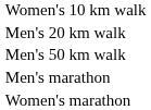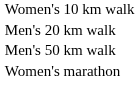- row: Men's marathon
